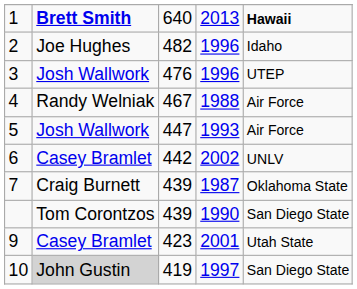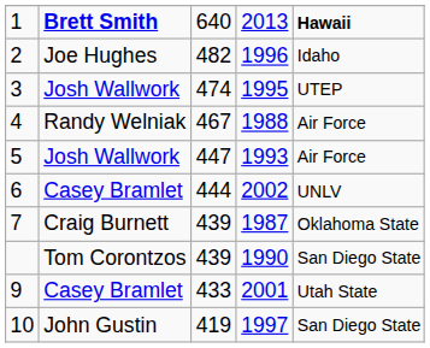3 | column 3: 476 -> 474
3 | column 4: 1996 -> 1995
6 | column 3: 442 -> 444
9 | column 3: 423 -> 433
10 | column 2: lightgrey background -> no background
